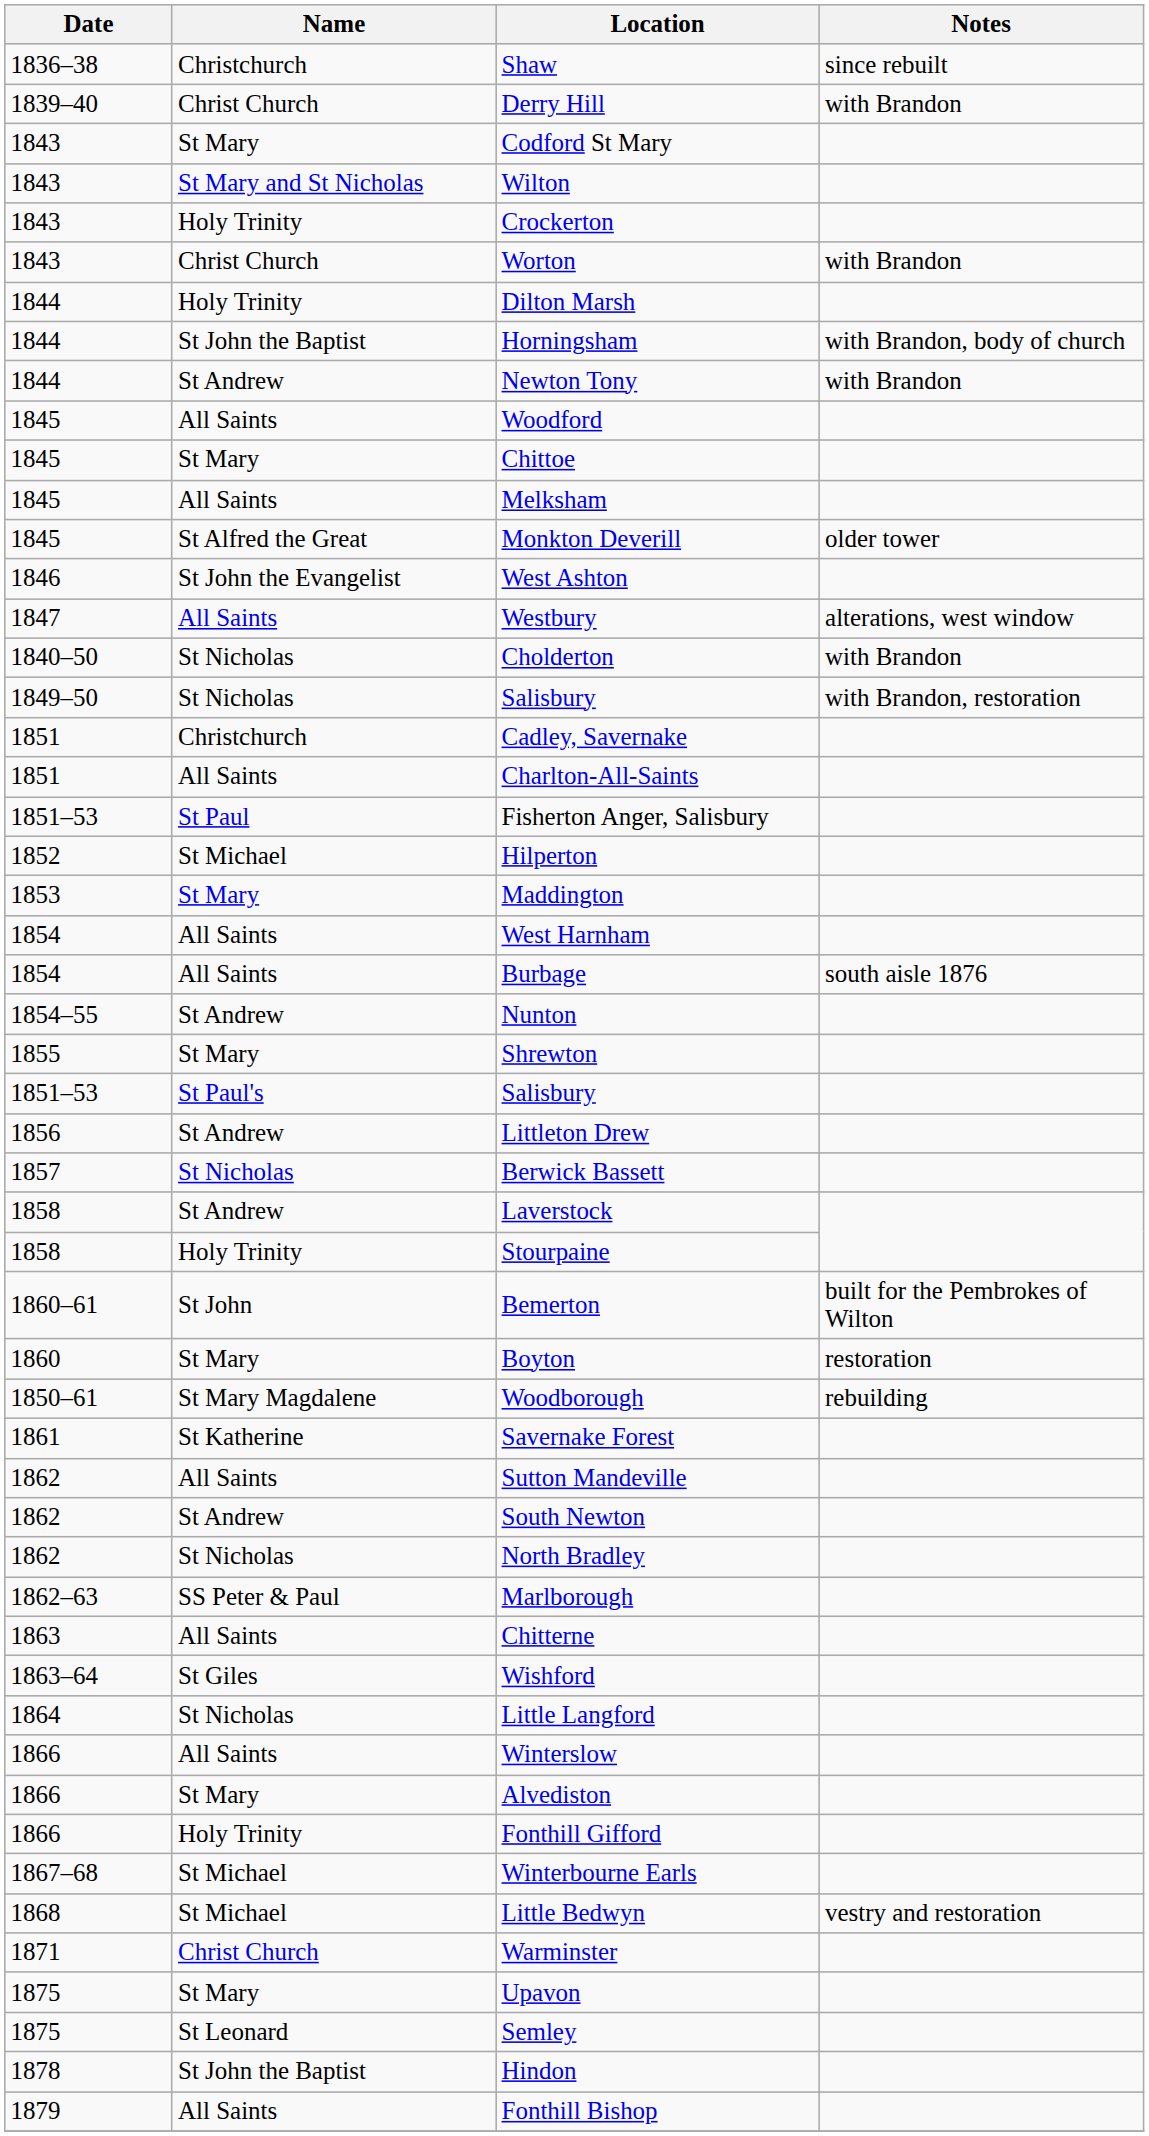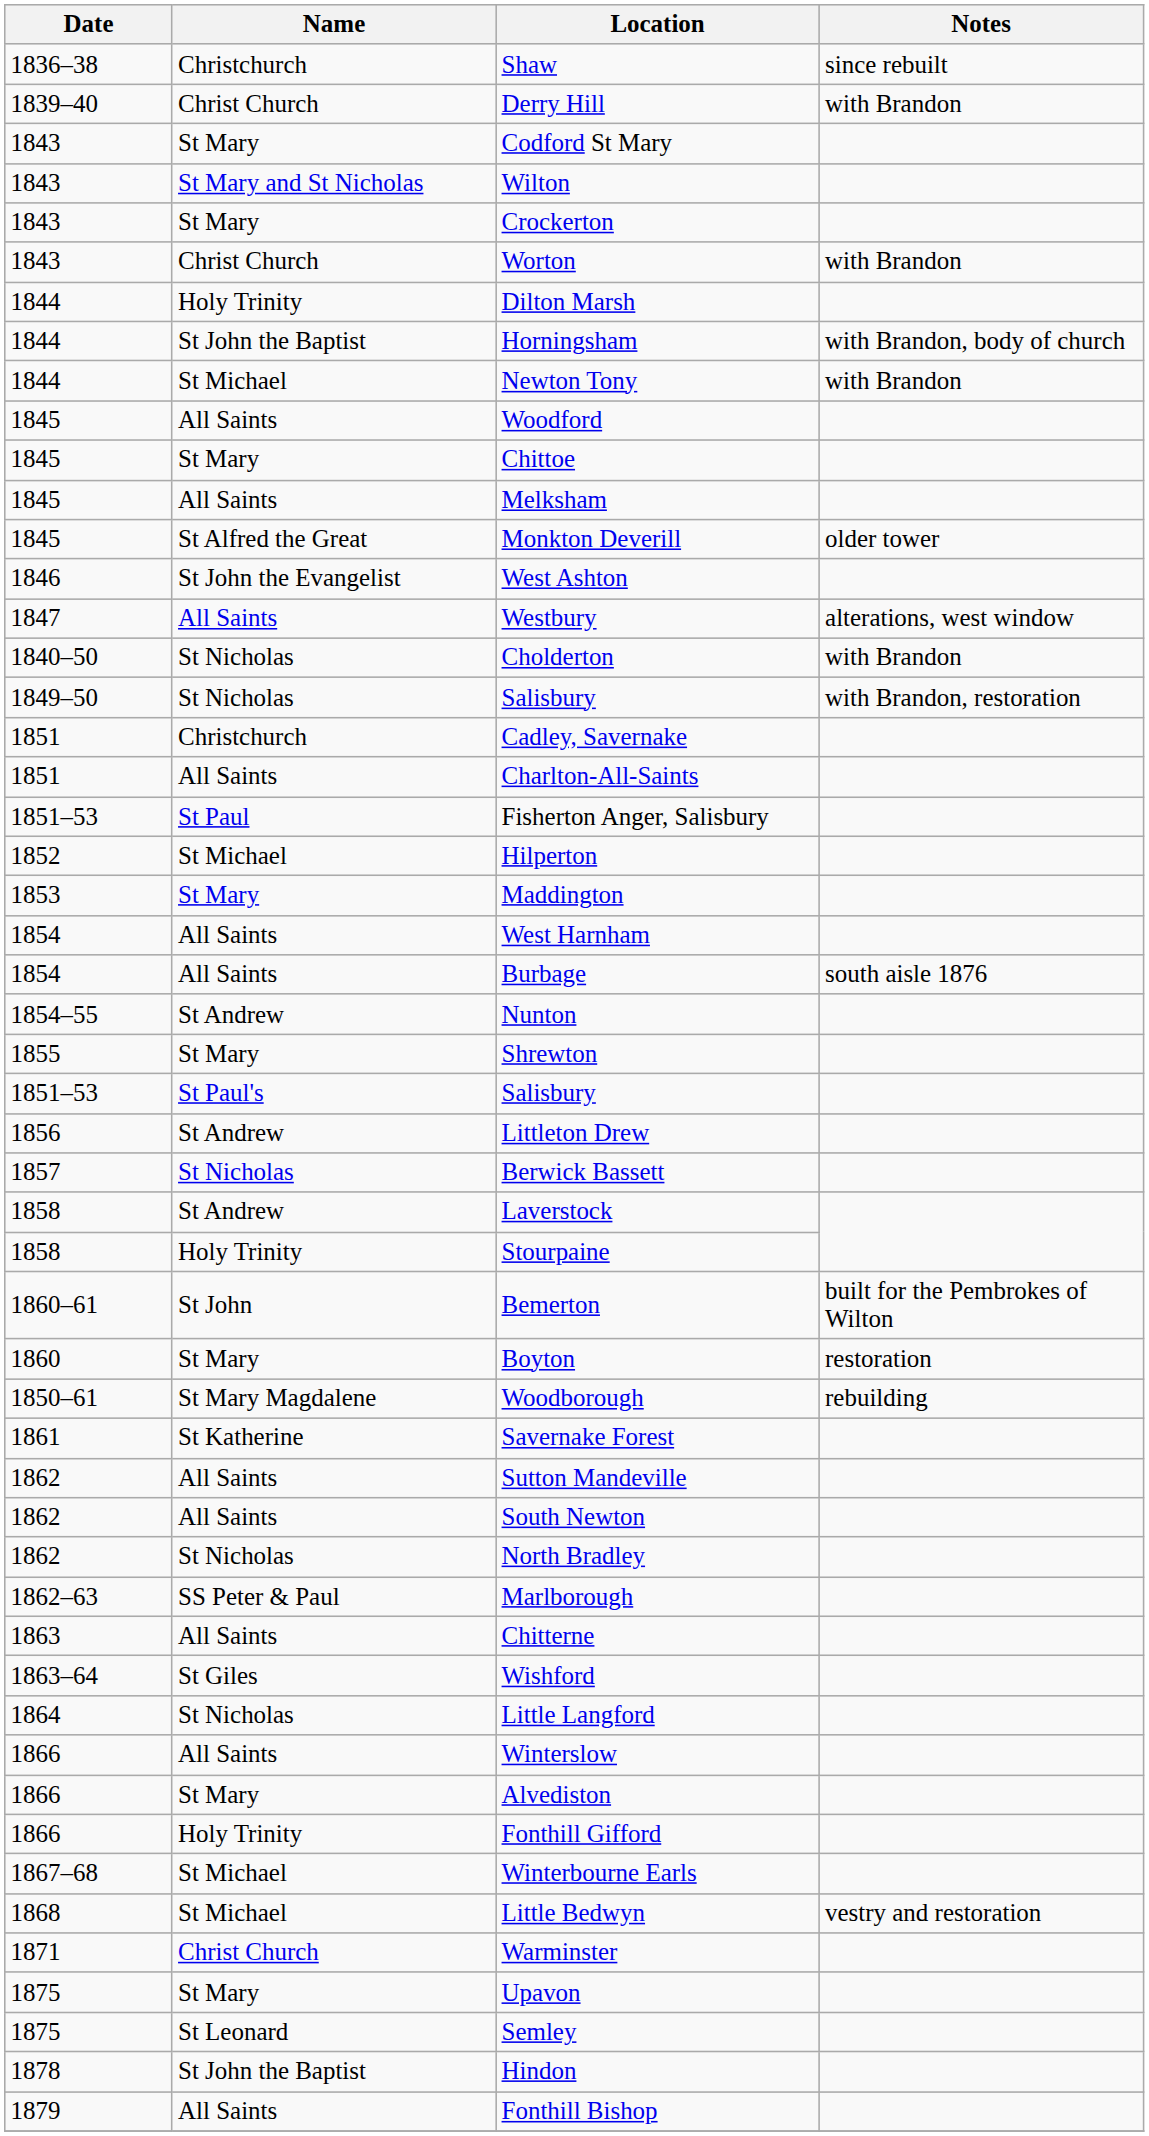Crockerton | Name: Holy Trinity -> St Mary
Newton Tony | Name: St Andrew -> St Michael
South Newton | Name: St Andrew -> All Saints
